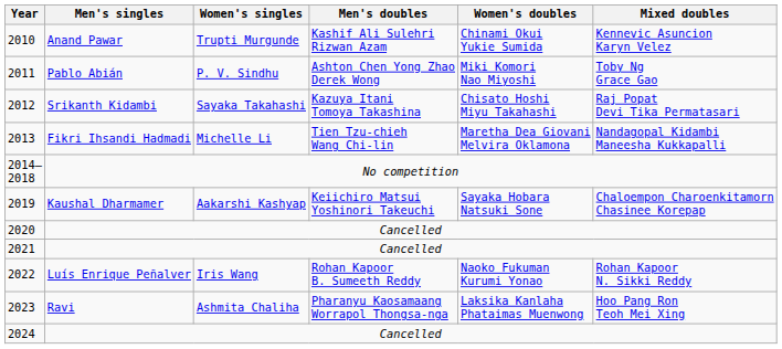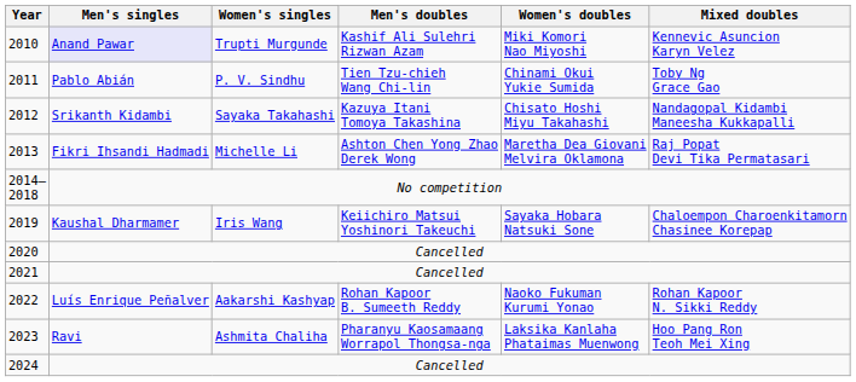2010 | Men's singles: no background -> lavender background
2010 | Women's doubles: Chinami Okui Yukie Sumida -> Miki Komori Nao Miyoshi
2011 | Men's doubles: Ashton Chen Yong Zhao Derek Wong -> Tien Tzu-chieh Wang Chi-lin
2011 | Women's doubles: Miki Komori Nao Miyoshi -> Chinami Okui Yukie Sumida
2012 | Mixed doubles: Raj Popat Devi Tika Permatasari -> Nandagopal Kidambi Maneesha Kukkapalli
2013 | Men's doubles: Tien Tzu-chieh Wang Chi-lin -> Ashton Chen Yong Zhao Derek Wong
2013 | Mixed doubles: Nandagopal Kidambi Maneesha Kukkapalli -> Raj Popat Devi Tika Permatasari
2019 | Women's singles: Aakarshi Kashyap -> Iris Wang
2022 | Women's singles: Iris Wang -> Aakarshi Kashyap
